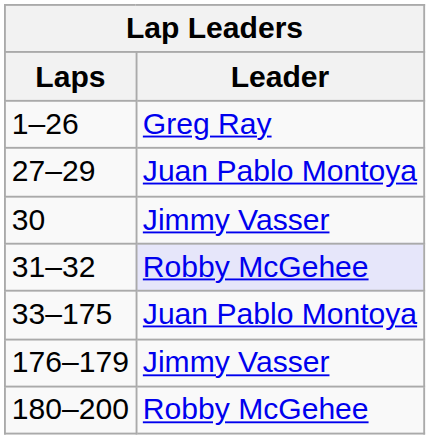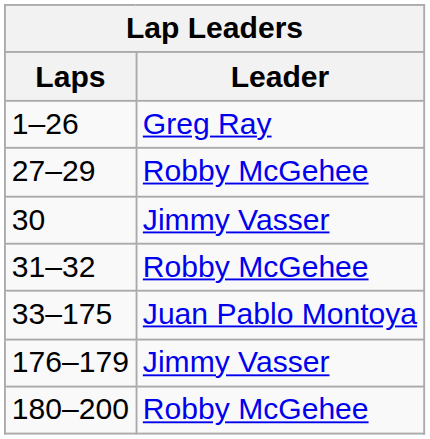27–29 | Leader: Juan Pablo Montoya -> Robby McGehee
31–32 | Leader: lavender background -> no background
